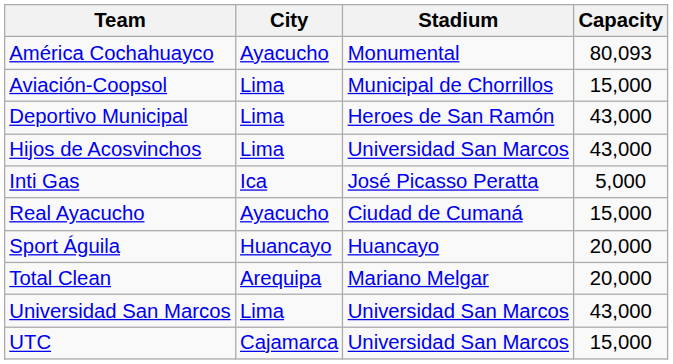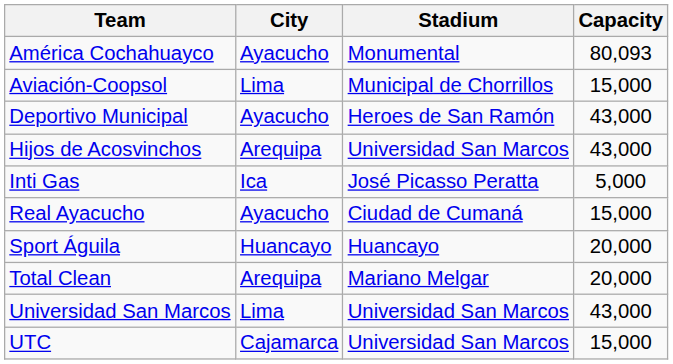Deportivo Municipal | City: Lima -> Ayacucho
Hijos de Acosvinchos | City: Lima -> Arequipa
